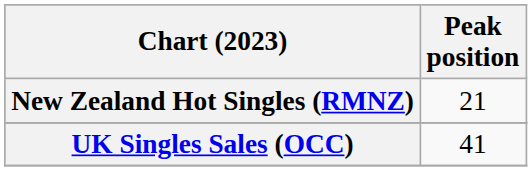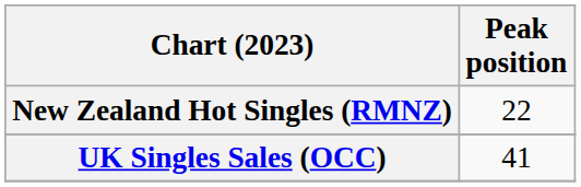New Zealand Hot Singles (RMNZ) | Peak position: 21 -> 22
